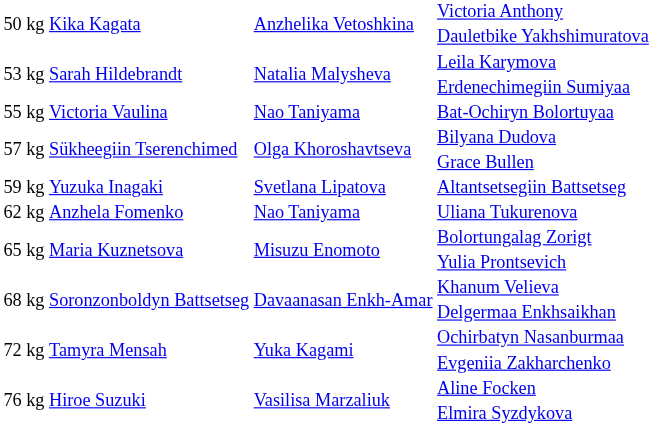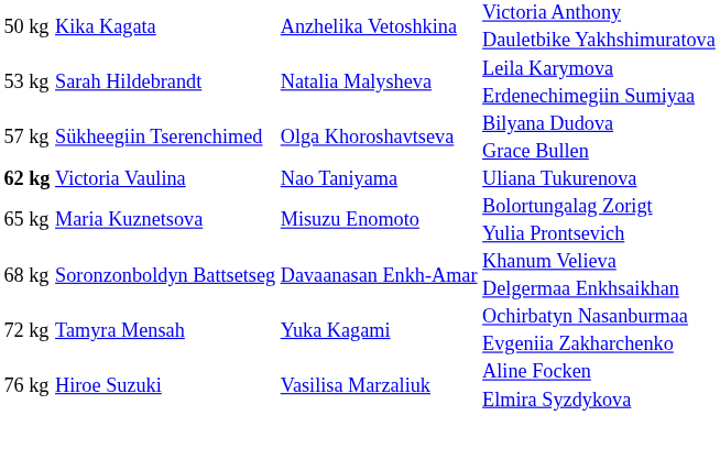- row: 55 kg | Victoria Vaulina | Nao Taniyama | Bat-Ochiryn Bolortuyaa
- row: 59 kg | Yuzuka Inagaki | Svetlana Lipatova | Altantsetsegiin Battsetseg
Uliana Tukurenova | column 1: normal -> bold
Uliana Tukurenova | column 2: Anzhela Fomenko -> Victoria Vaulina
